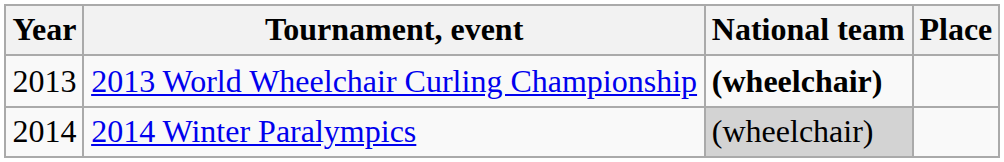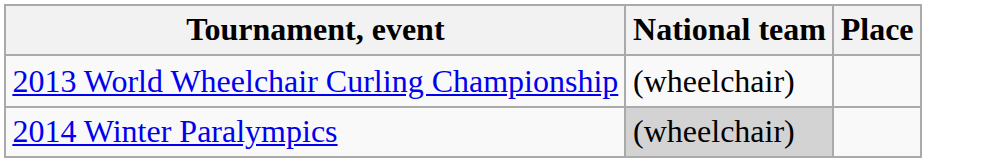- column: Year | 2013 | 2014
2013 World Wheelchair Curling Championship | National team: bold -> normal
